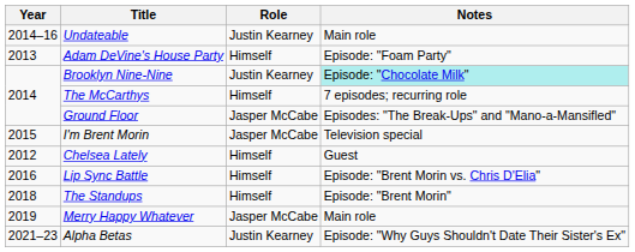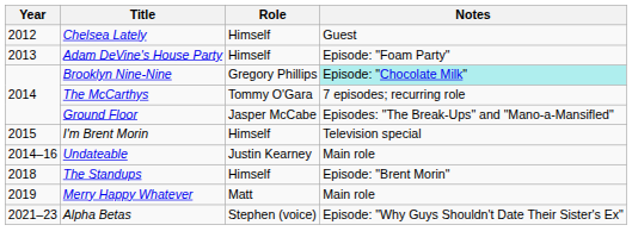rows swapped: Chelsea Lately <-> Undateable
Brooklyn Nine-Nine | Role: Justin Kearney -> Gregory Phillips
The McCarthys | Role: Himself -> Tommy O'Gara
I'm Brent Morin | Role: Jasper McCabe -> Himself
- row: 2016 | Lip Sync Battle | Himself | Episode: "Brent Morin vs. Chris D'Elia"
Merry Happy Whatever | Role: Jasper McCabe -> Matt
Alpha Betas | Role: Justin Kearney -> Stephen (voice)
